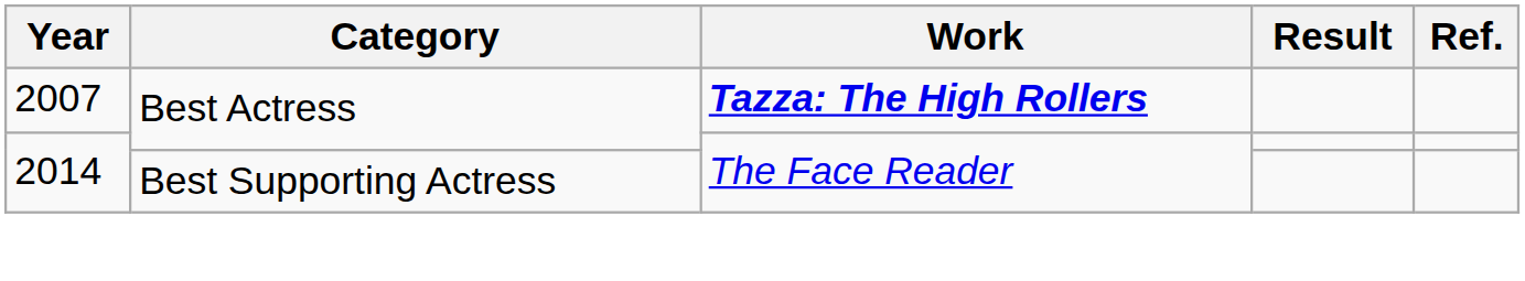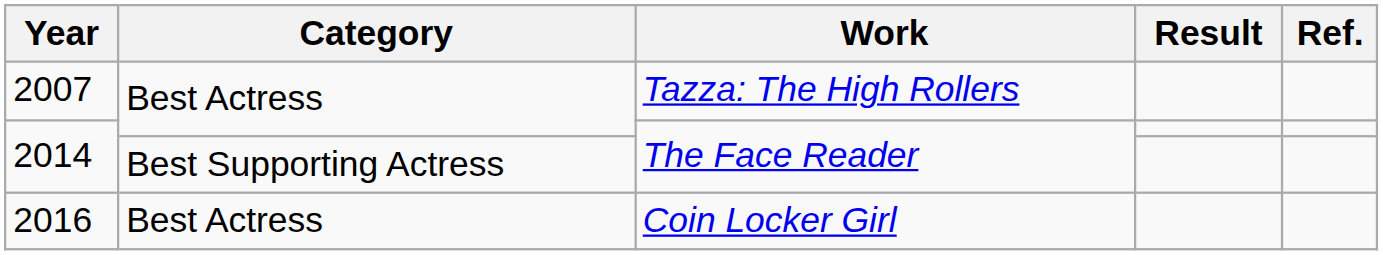2007 | Work: bold -> normal
+ row: 2016 | Best Actress | Coin Locker Girl
